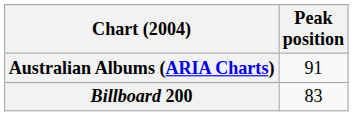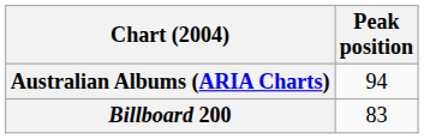Australian Albums (ARIA Charts) | Peak position: 91 -> 94
